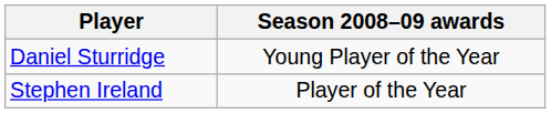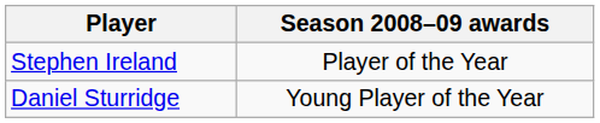rows swapped: Stephen Ireland <-> Daniel Sturridge
